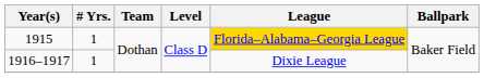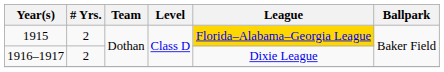1915 | # Yrs.: 1 -> 2
1916–1917 | # Yrs.: 1 -> 2
